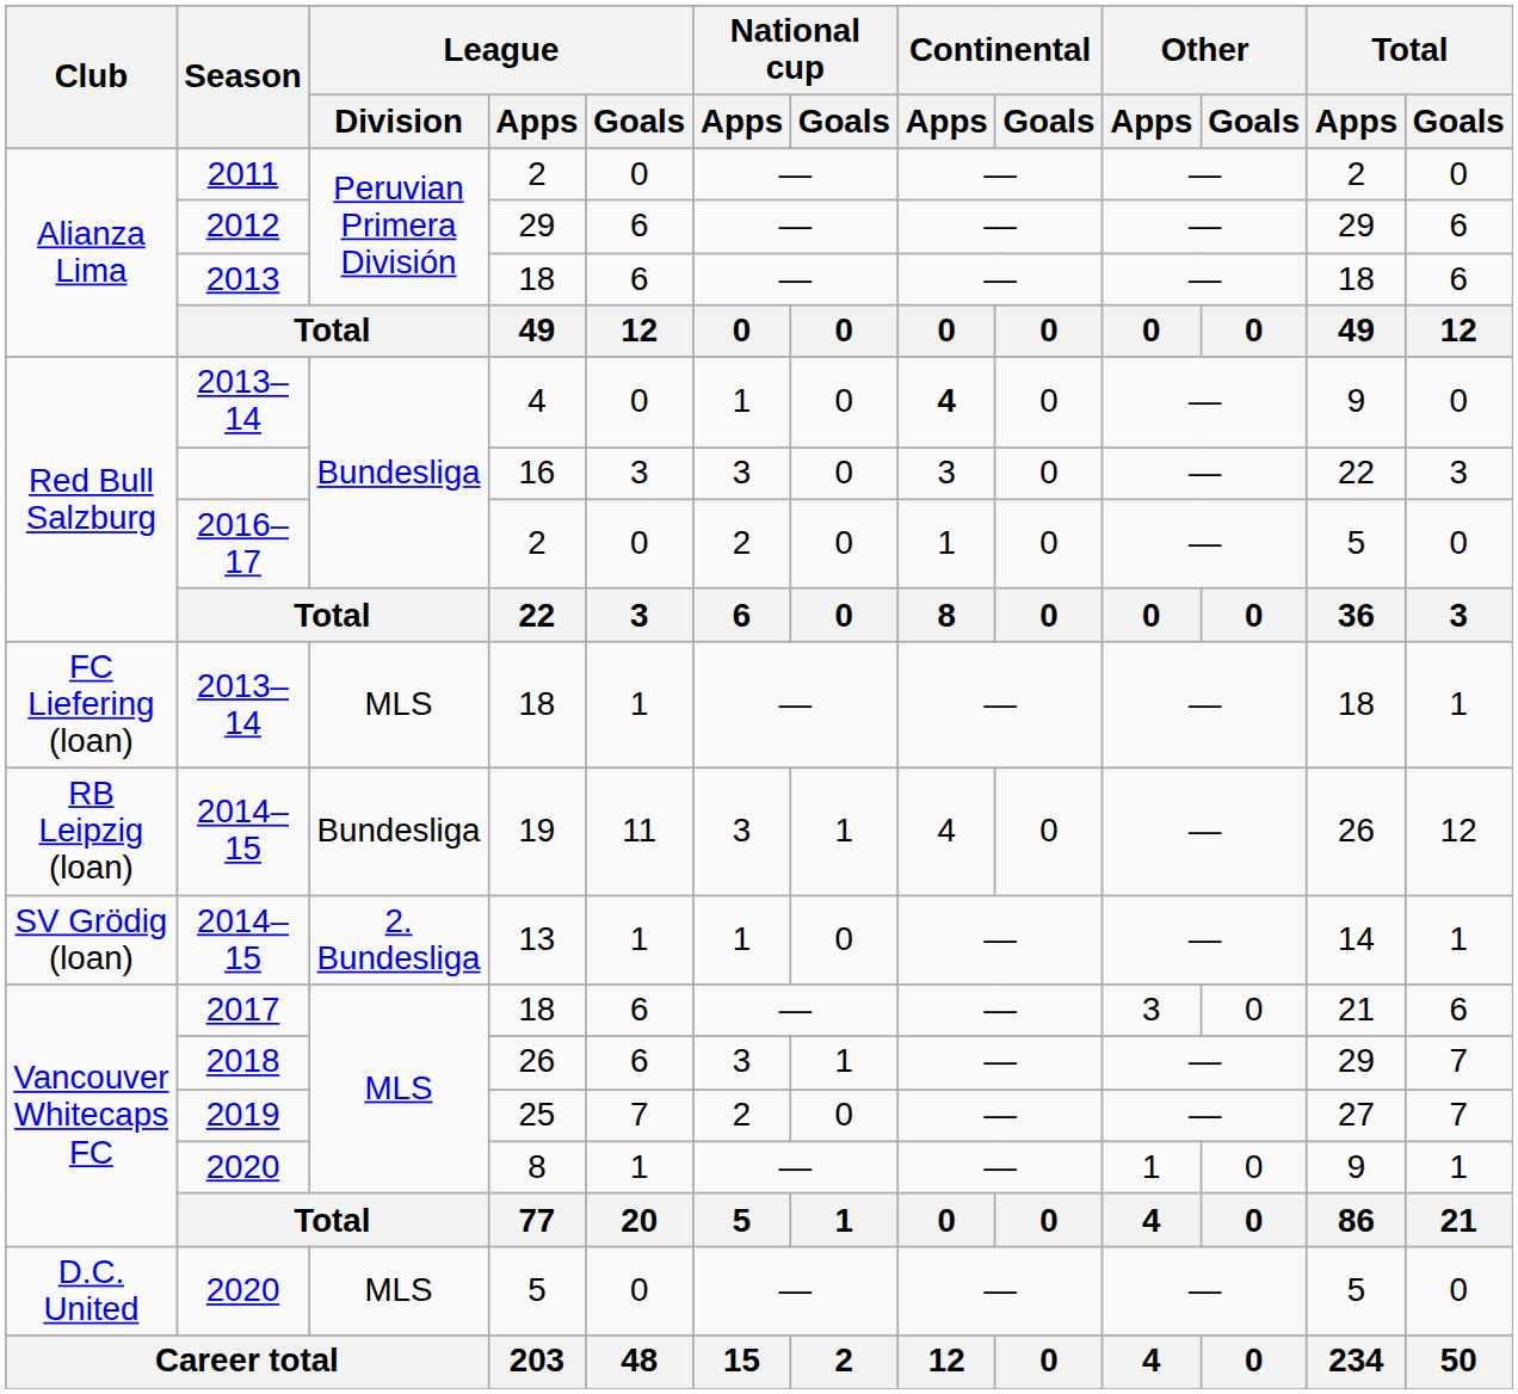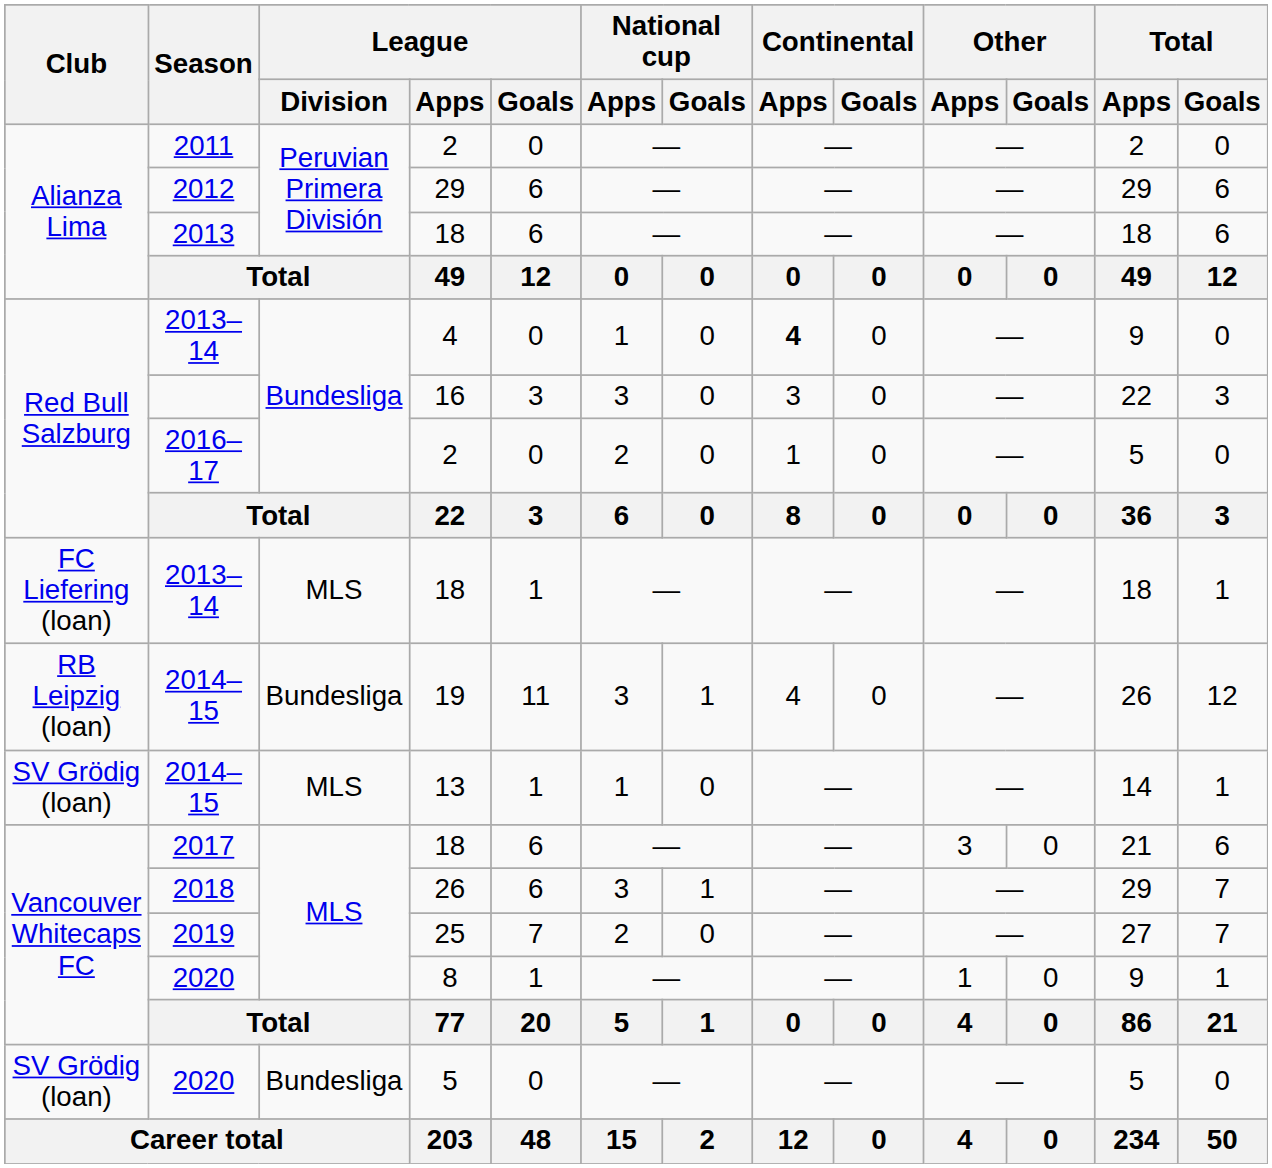2014–15 / 13 | League / Division: 2. Bundesliga -> MLS
2020 / 5 | Club: D.C. United -> SV Grödig (loan)
2020 / 5 | League / Division: MLS -> Bundesliga
